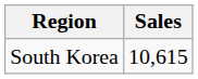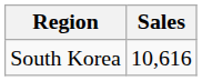South Korea | Sales: 10,615 -> 10,616
